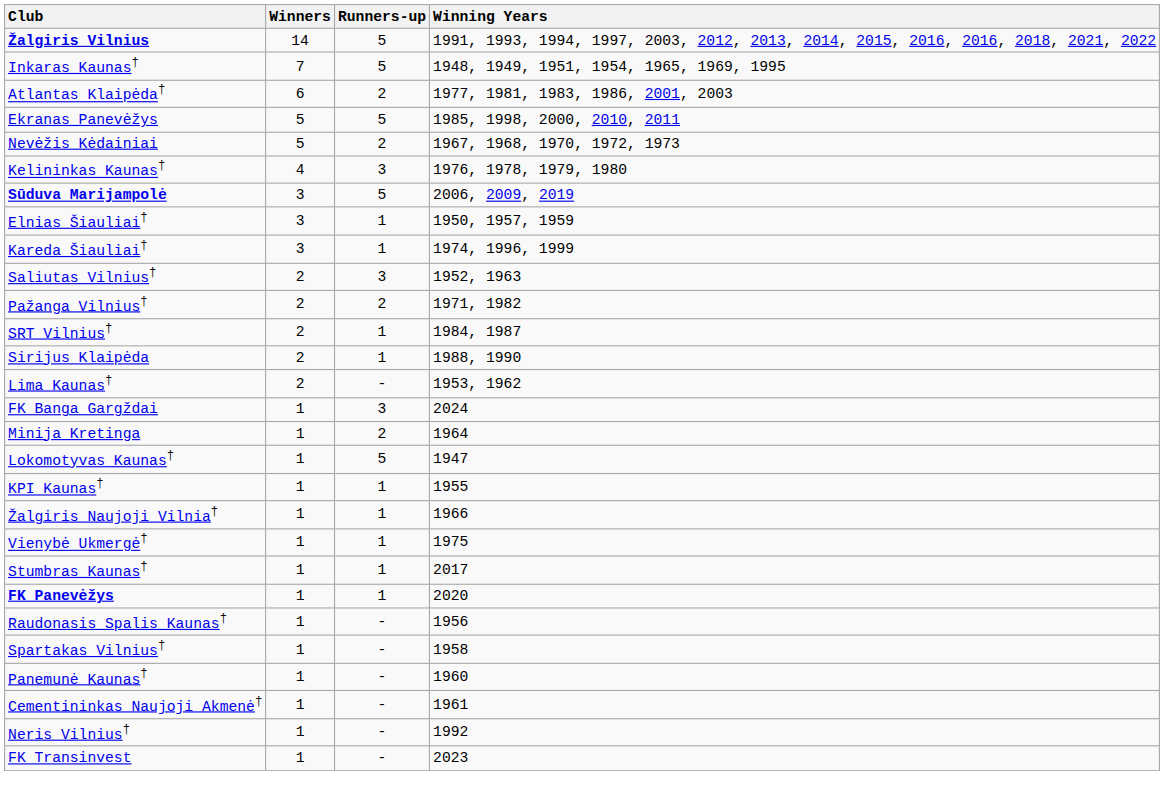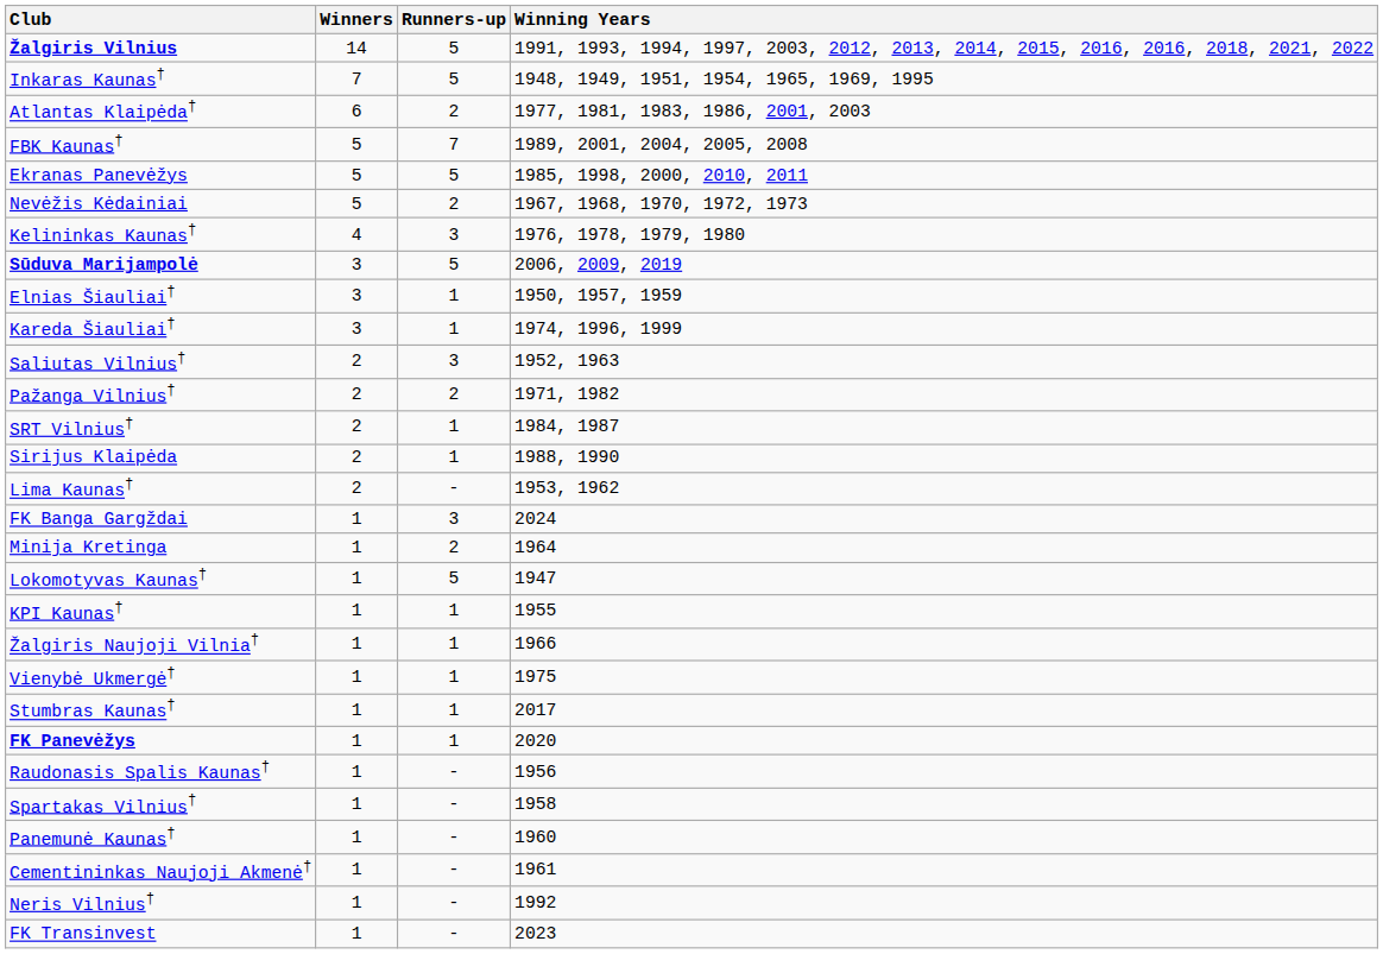+ row: FBK Kaunas† | 5 | 7 | 1989, 2001, 2004, 2005, 2008
